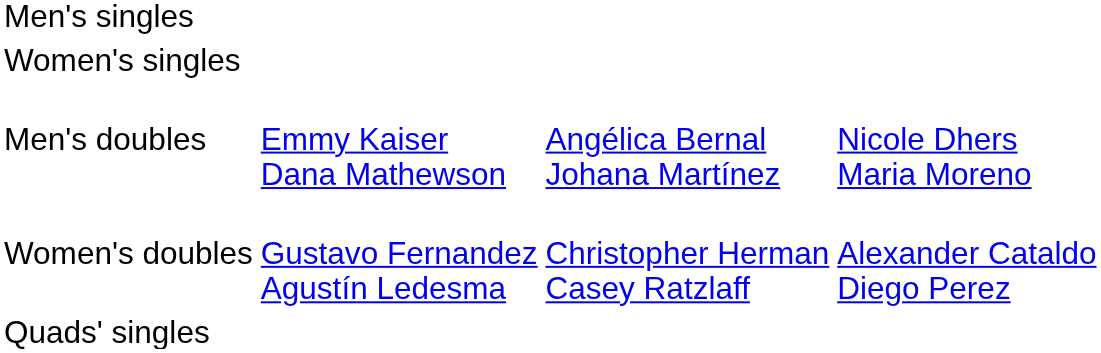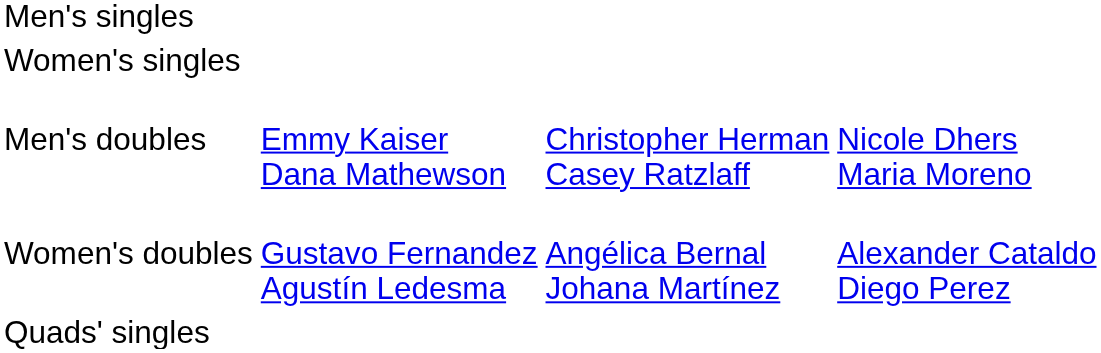Men's doubles | column 3: Angélica Bernal Johana Martínez -> Christopher Herman Casey Ratzlaff
Women's doubles | column 3: Christopher Herman Casey Ratzlaff -> Angélica Bernal Johana Martínez
